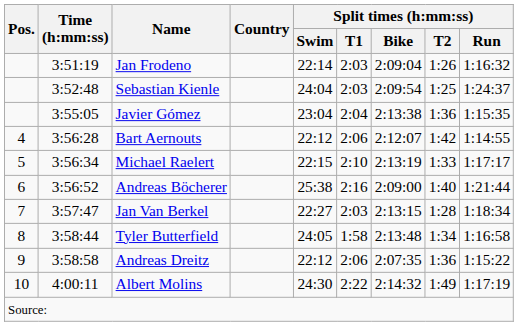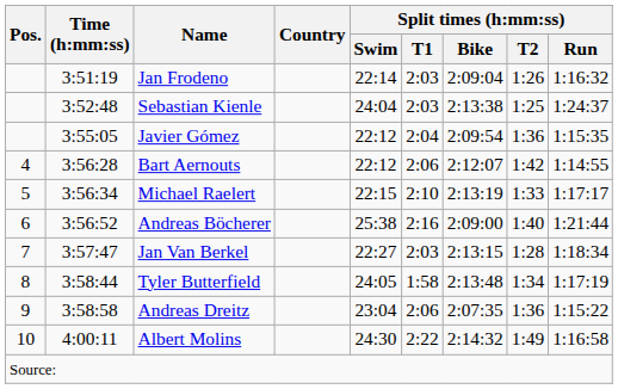Sebastian Kienle | Split times (h:mm:ss) / Bike: 2:09:54 -> 2:13:38
Javier Gómez | Split times (h:mm:ss) / Swim: 23:04 -> 22:12
Javier Gómez | Split times (h:mm:ss) / Bike: 2:13:38 -> 2:09:54
Tyler Butterfield | Split times (h:mm:ss) / Run: 1:16:58 -> 1:17:19
Andreas Dreitz | Split times (h:mm:ss) / Swim: 22:12 -> 23:04
Albert Molins | Split times (h:mm:ss) / Run: 1:17:19 -> 1:16:58
